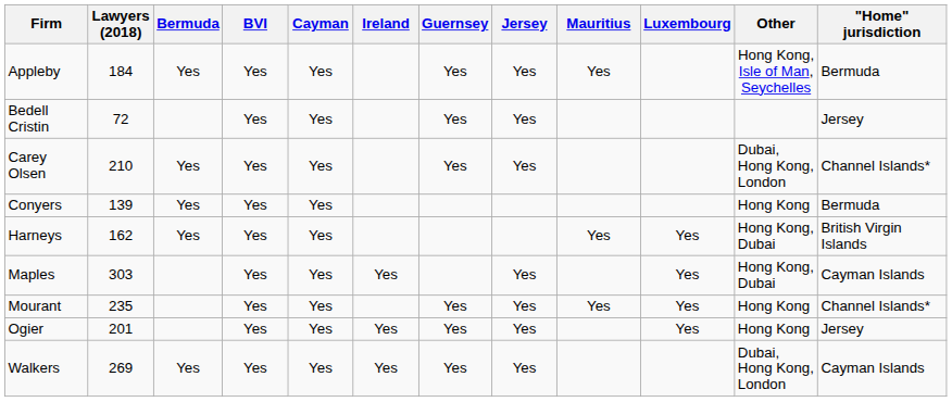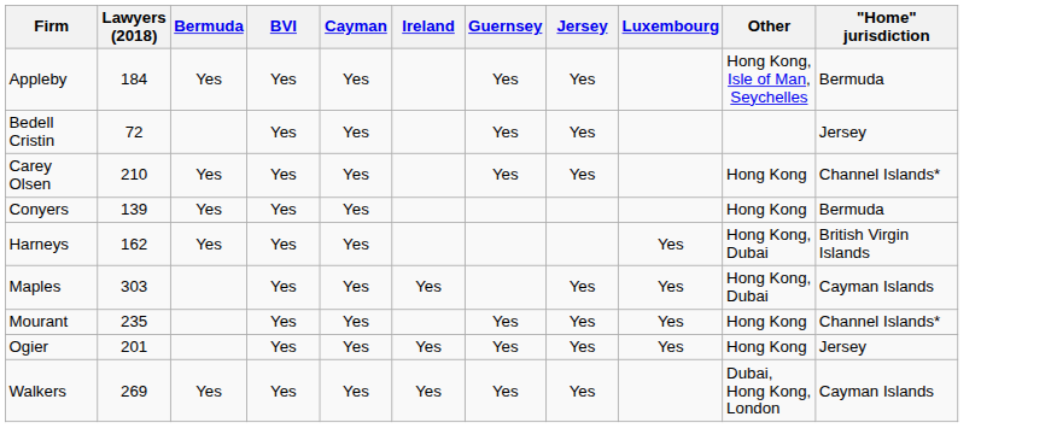- column: Mauritius | Yes | Yes | Yes
Carey Olsen | Other: Dubai, Hong Kong, London -> Hong Kong
